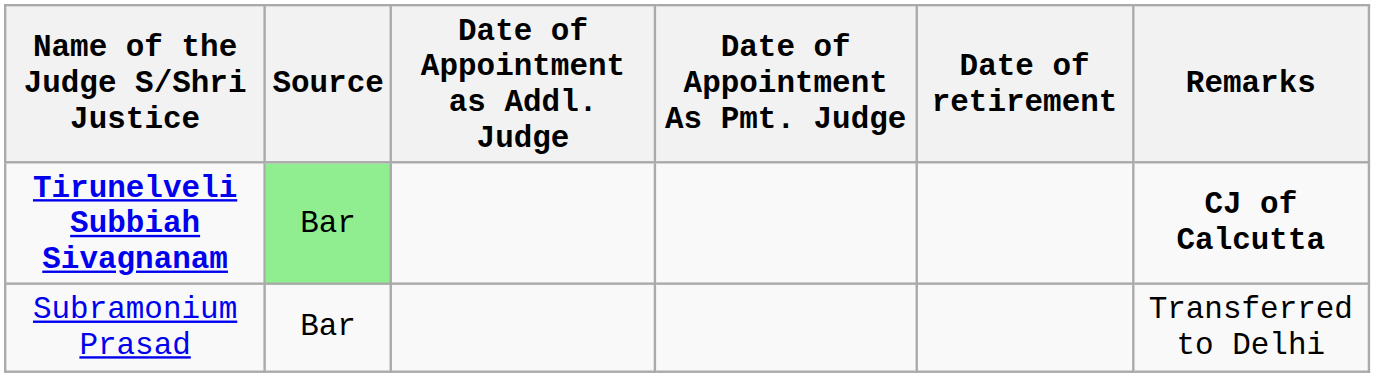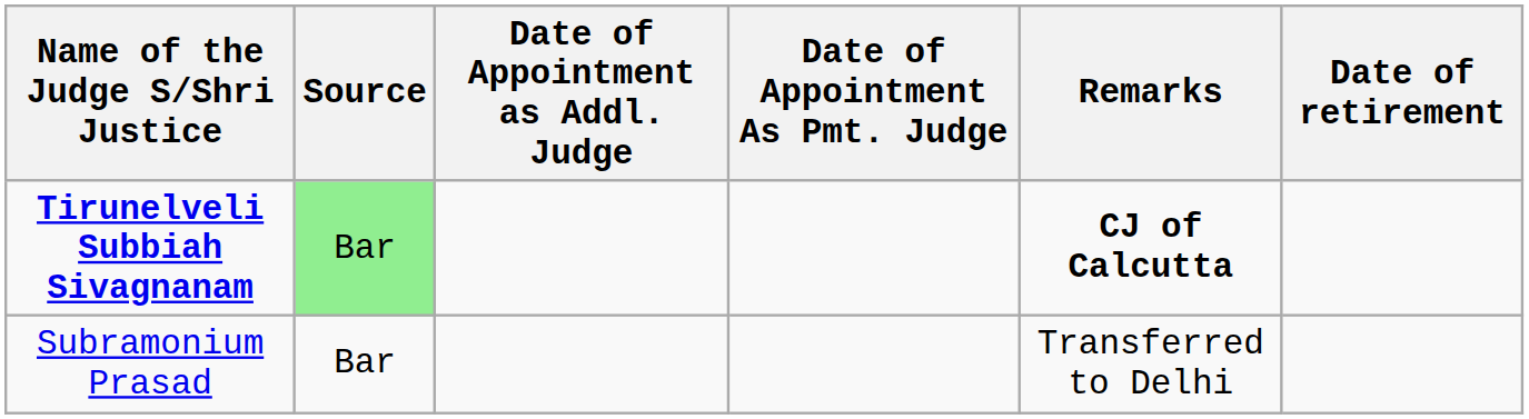columns swapped: Date of retirement <-> Remarks
